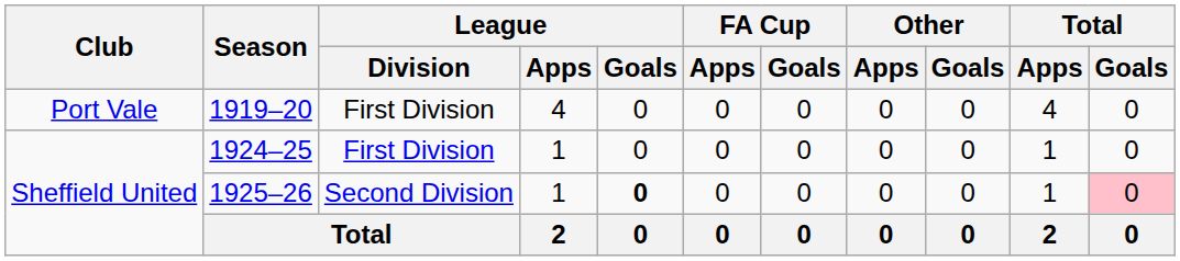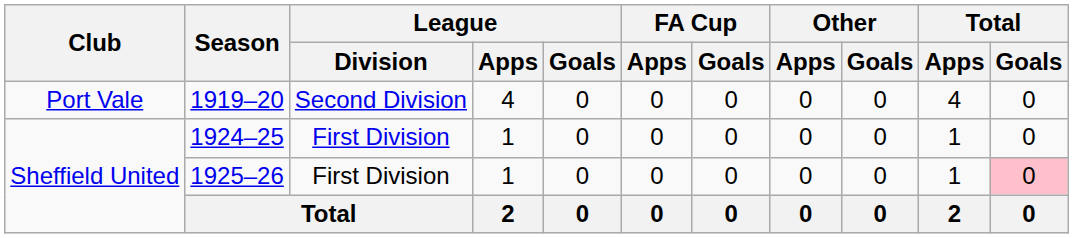1919–20 | League / Division: First Division -> Second Division
1925–26 | League / Division: Second Division -> First Division
1925–26 | League / Goals: bold -> normal
